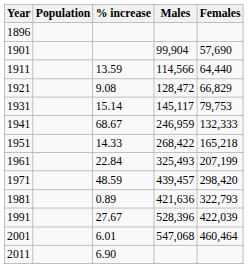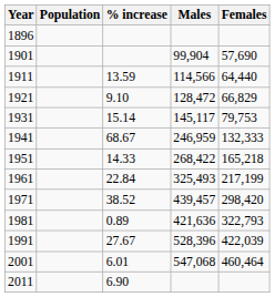1921 | % increase: 9.08 -> 9.10
1961 | Females: 207,199 -> 217,199
1971 | % increase: 48.59 -> 38.52
